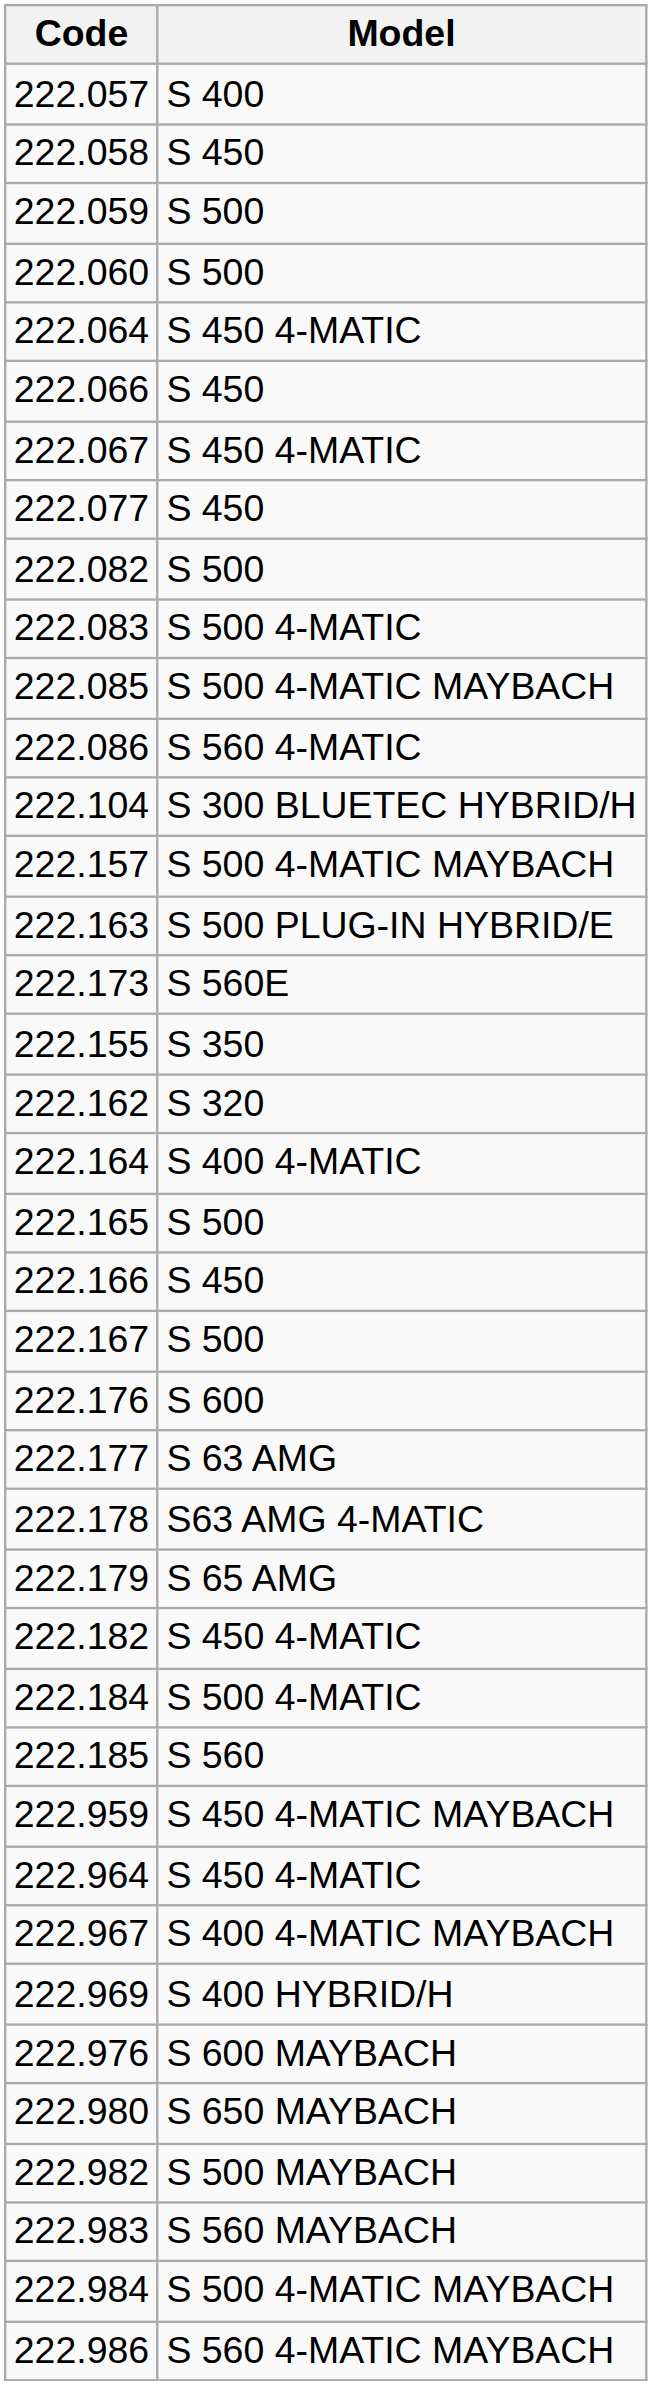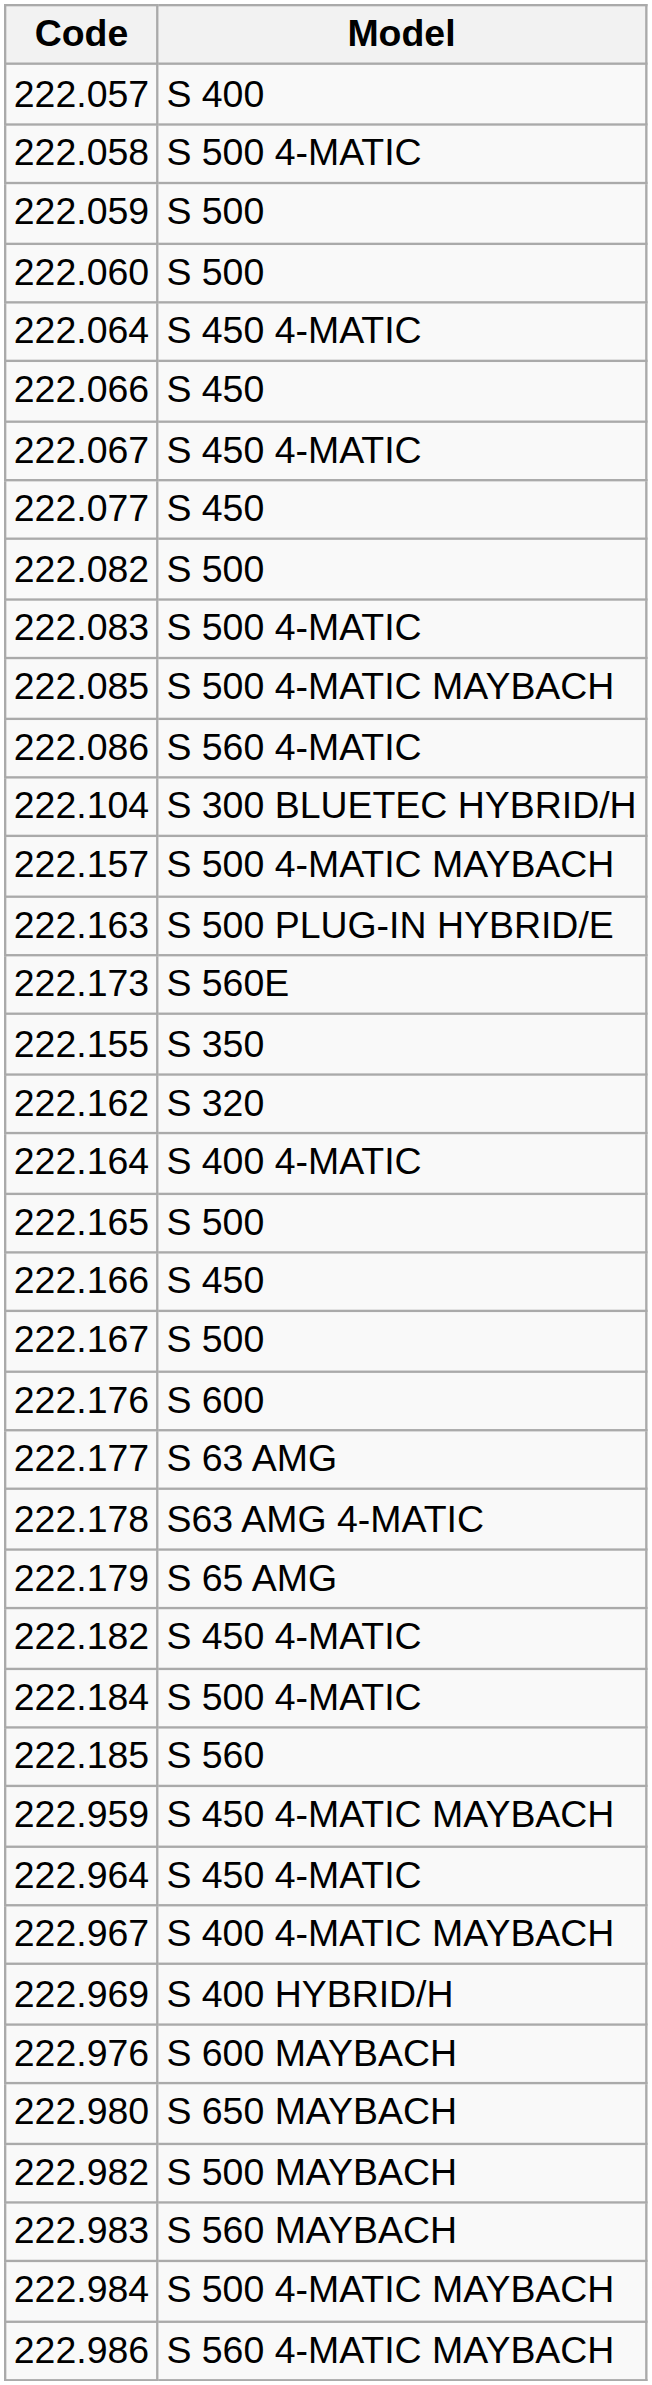222.058 | Model: S 450 -> S 500 4-MATIC
